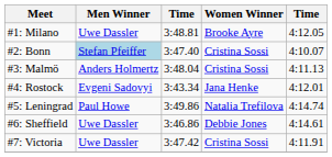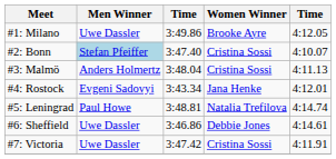#1: Milano | column 3: 3:48.81 -> 3:49.86
#5: Leningrad | column 3: 3:49.86 -> 3:48.81
